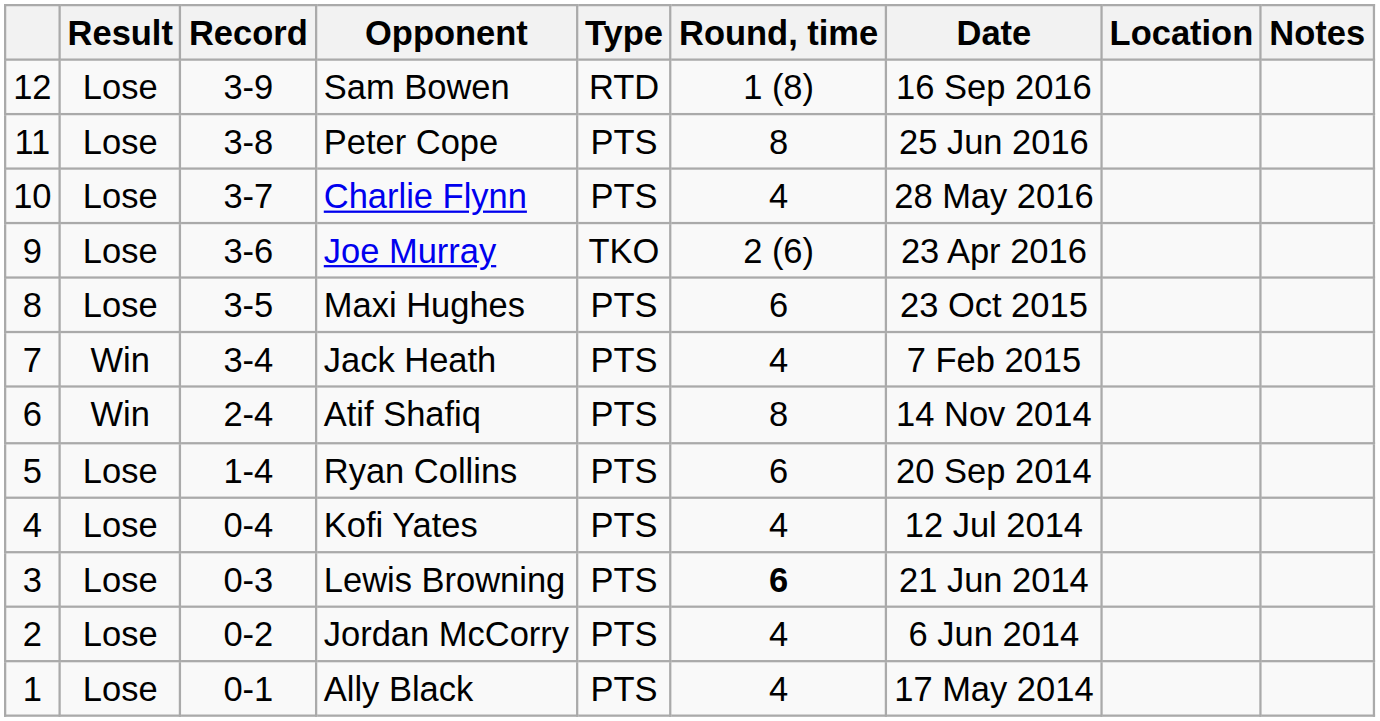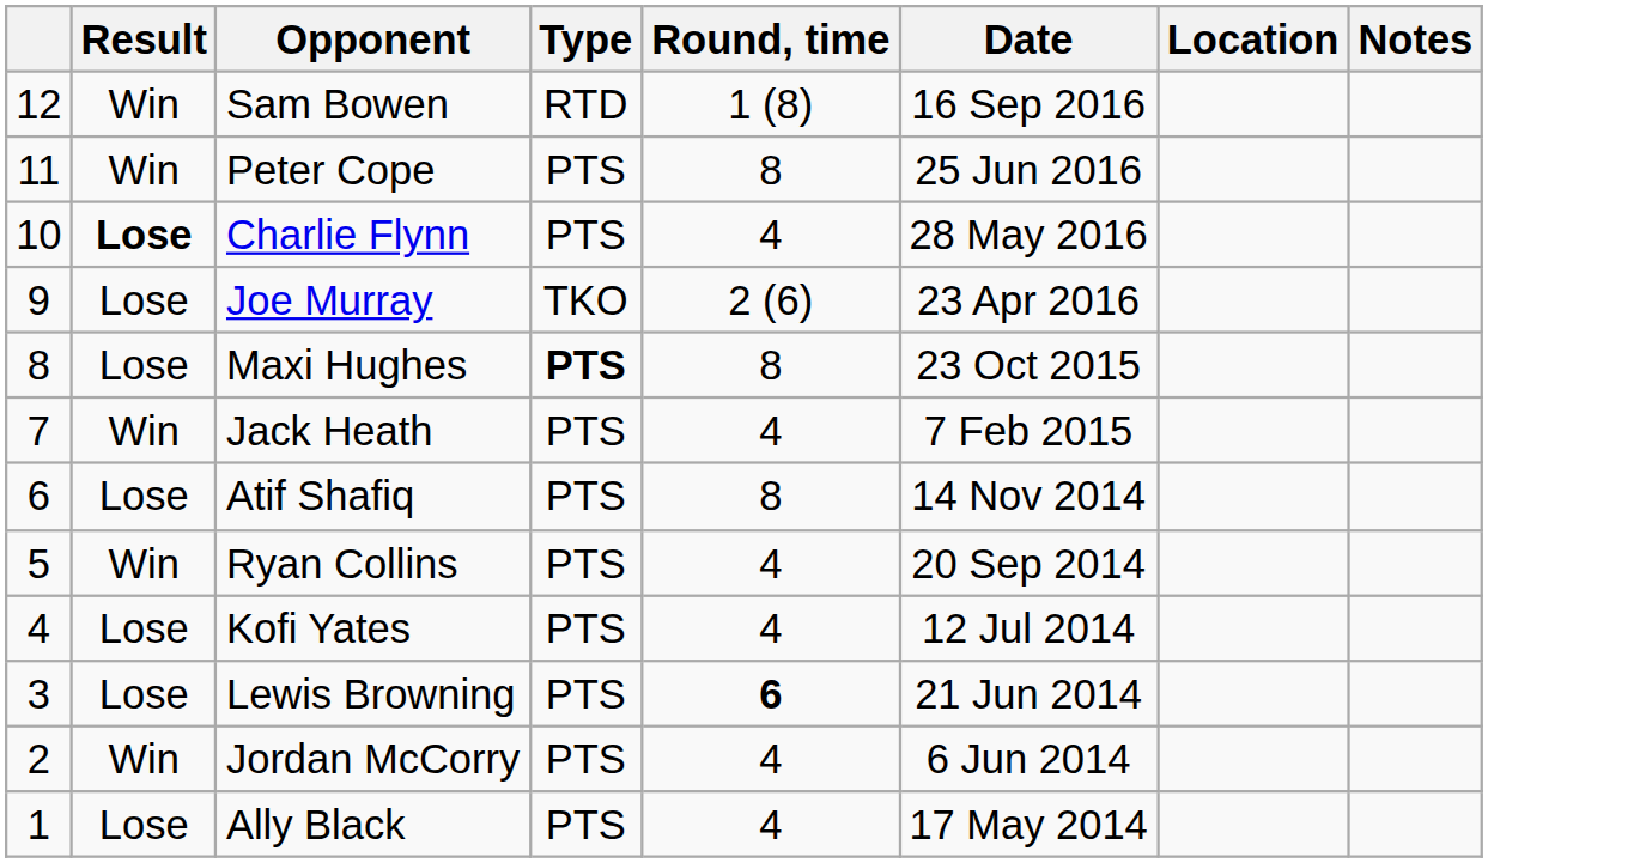- column: Record | 3-9 | 3-8 | 3-7 | 3-6 | 3-5 | 3-4 | 2-4 | 1-4 | 0-4 | 0-3 | 0-2 | 0-1
Sam Bowen | Result: Lose -> Win
Peter Cope | Result: Lose -> Win
Charlie Flynn | Result: normal -> bold
Maxi Hughes | Type: normal -> bold
Maxi Hughes | Round, time: 6 -> 8
Atif Shafiq | Result: Win -> Lose
Ryan Collins | Result: Lose -> Win
Ryan Collins | Round, time: 6 -> 4
Jordan McCorry | Result: Lose -> Win
